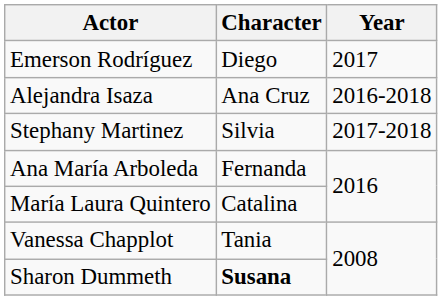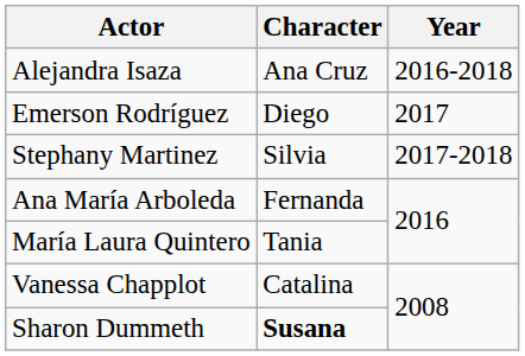rows swapped: Alejandra Isaza <-> Emerson Rodríguez
María Laura Quintero | Character: Catalina -> Tania
Vanessa Chapplot | Character: Tania -> Catalina
